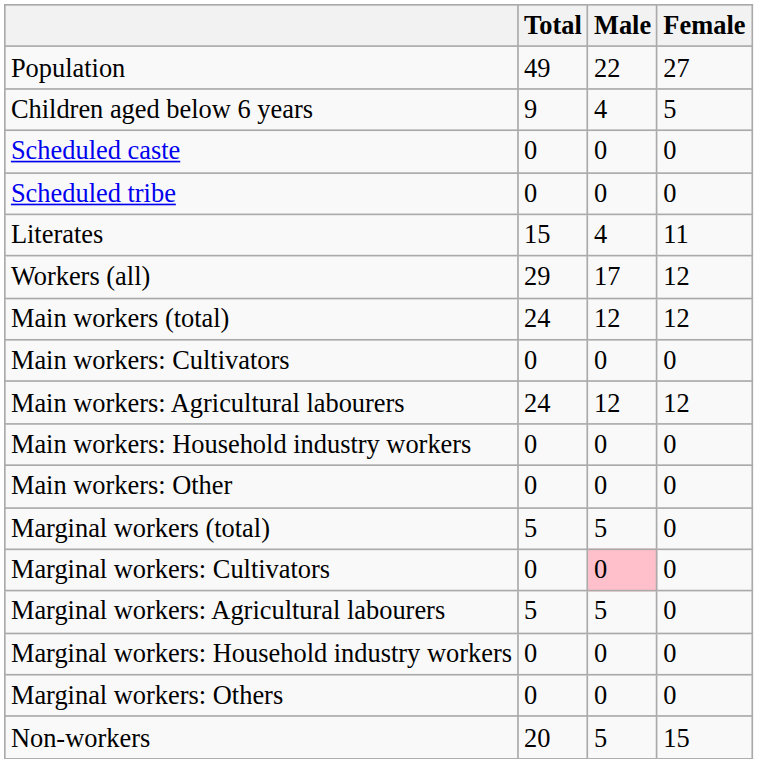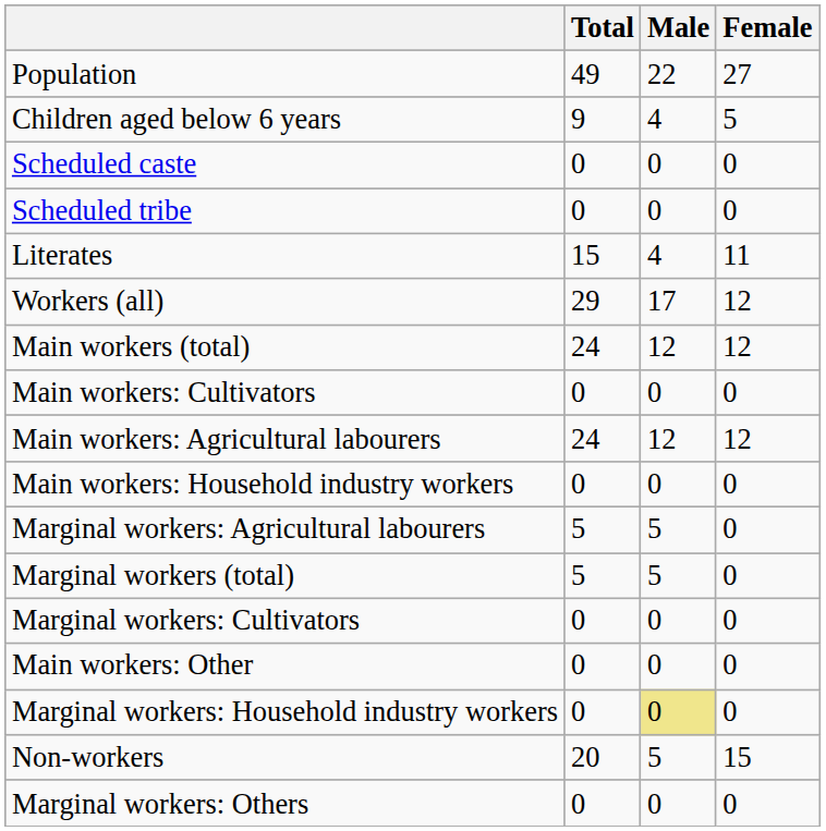rows swapped: Main workers: Other <-> Marginal workers: Agricultural labourers
Marginal workers: Cultivators | Male: pink background -> no background
Marginal workers: Household industry workers | Male: no background -> khaki background
rows swapped: Marginal workers: Others <-> Non-workers
